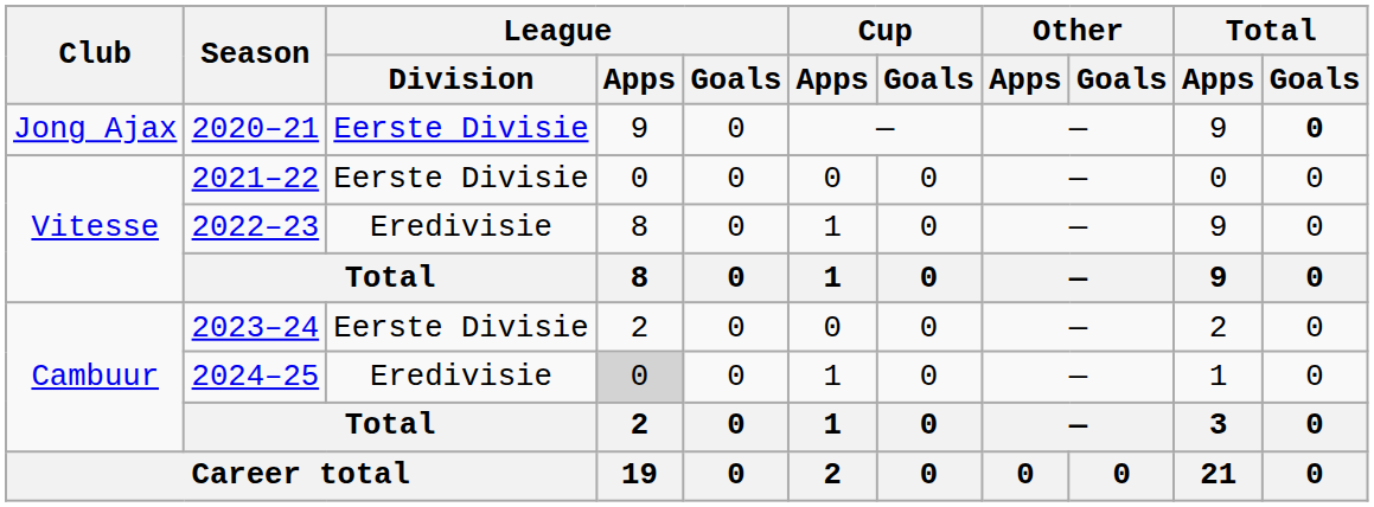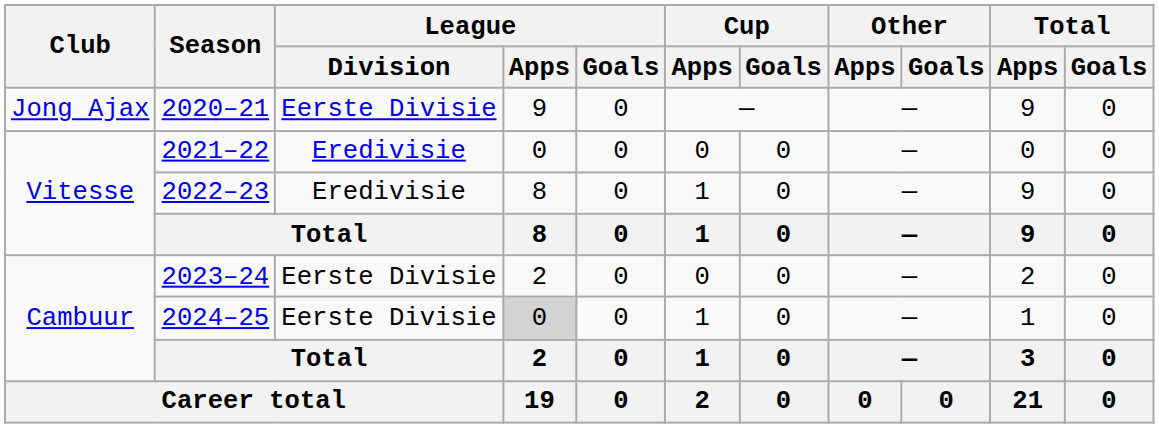2020–21 | Total / Goals: bold -> normal
2021–22 | League / Division: Eerste Divisie -> Eredivisie
2024–25 | League / Division: Eredivisie -> Eerste Divisie
